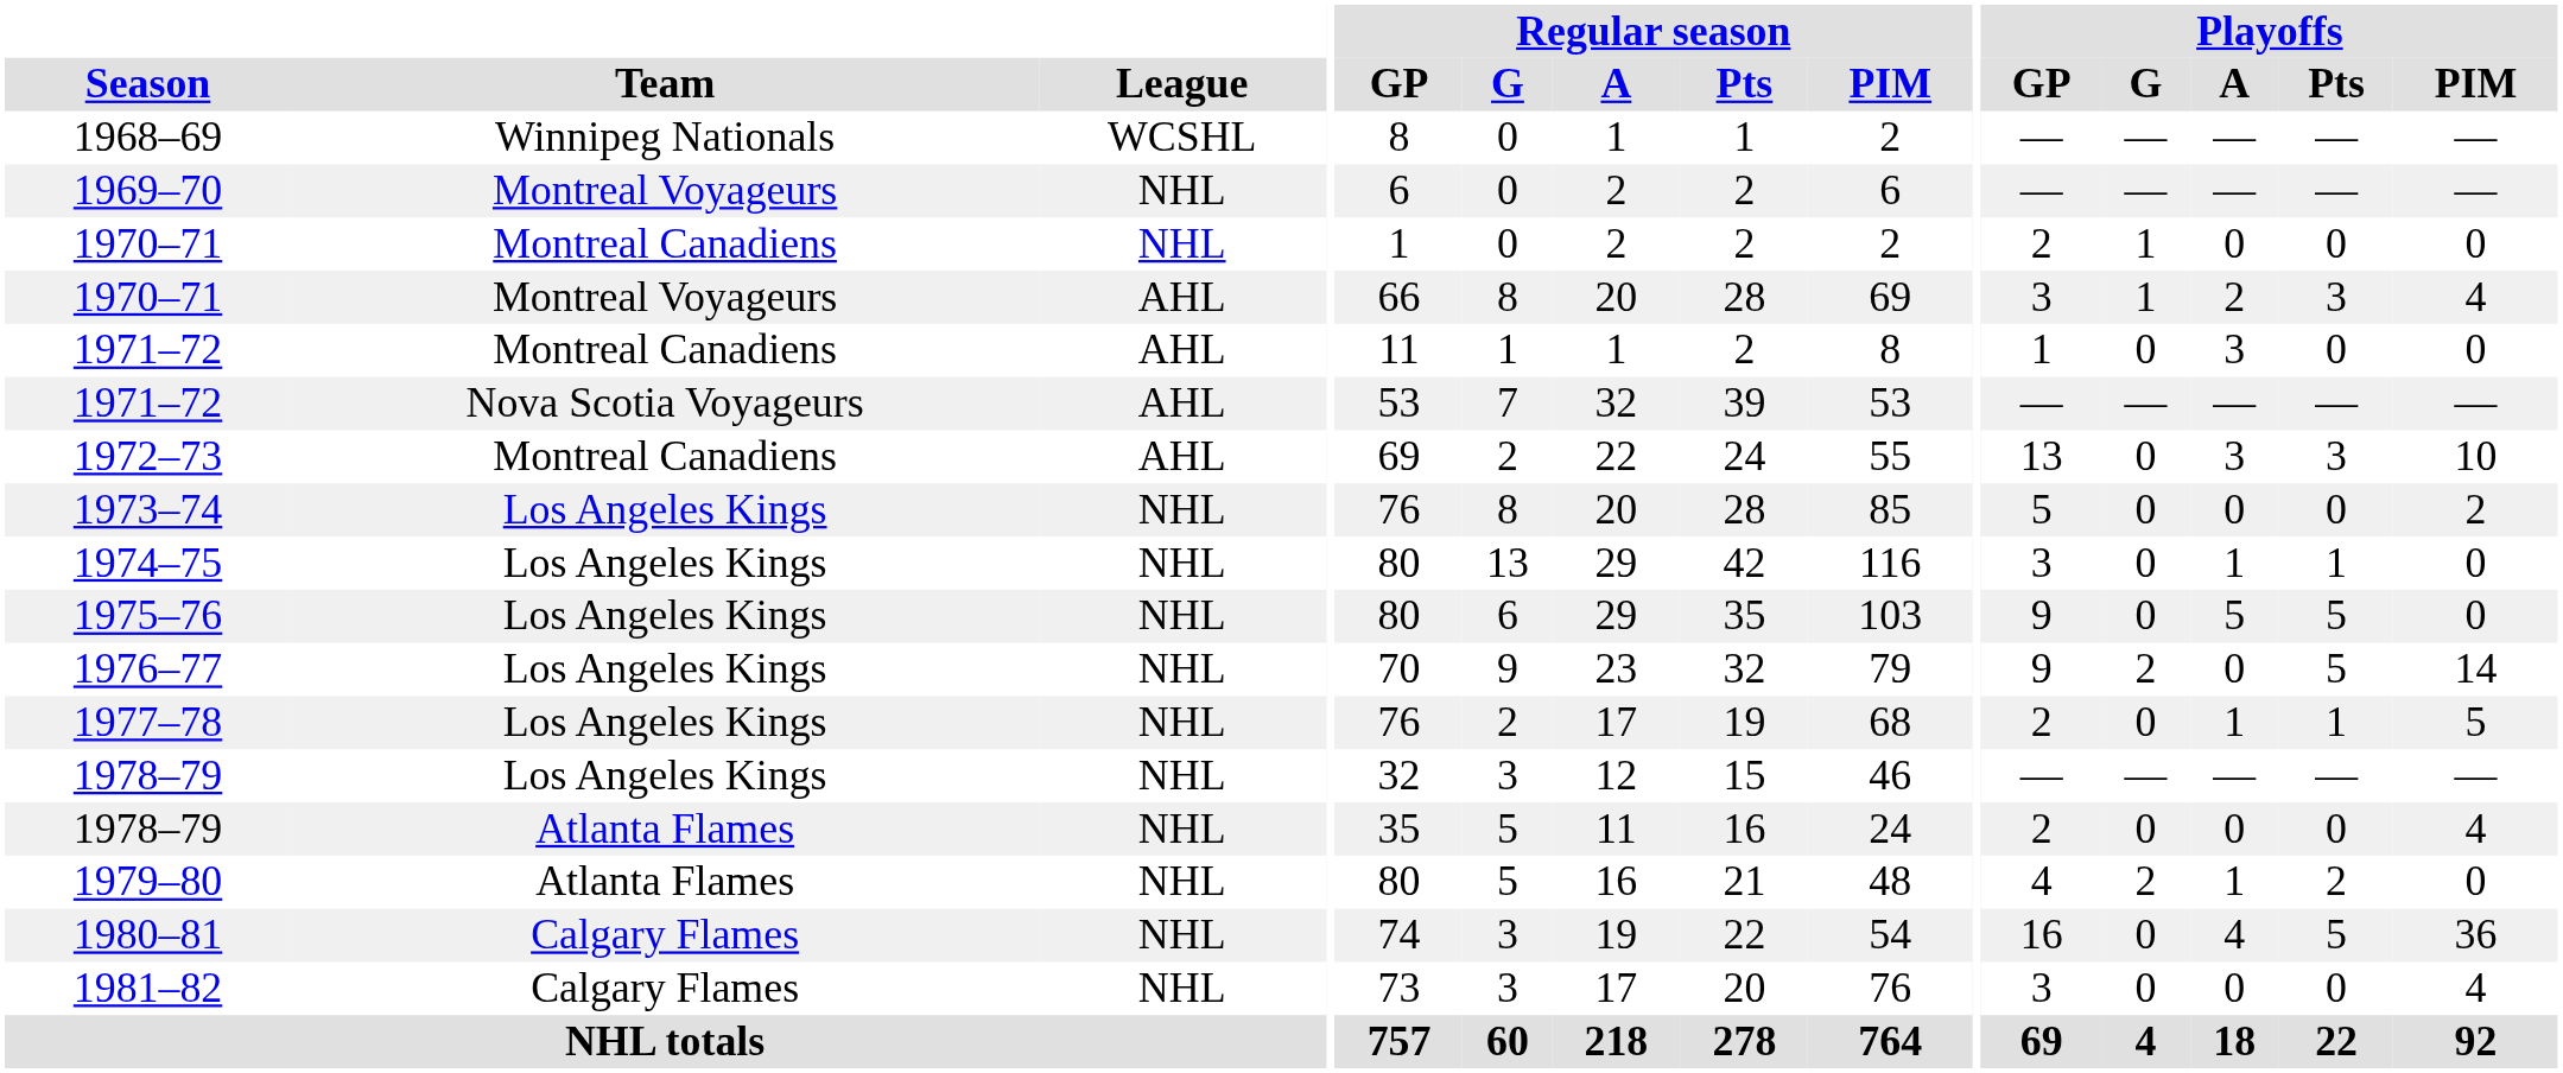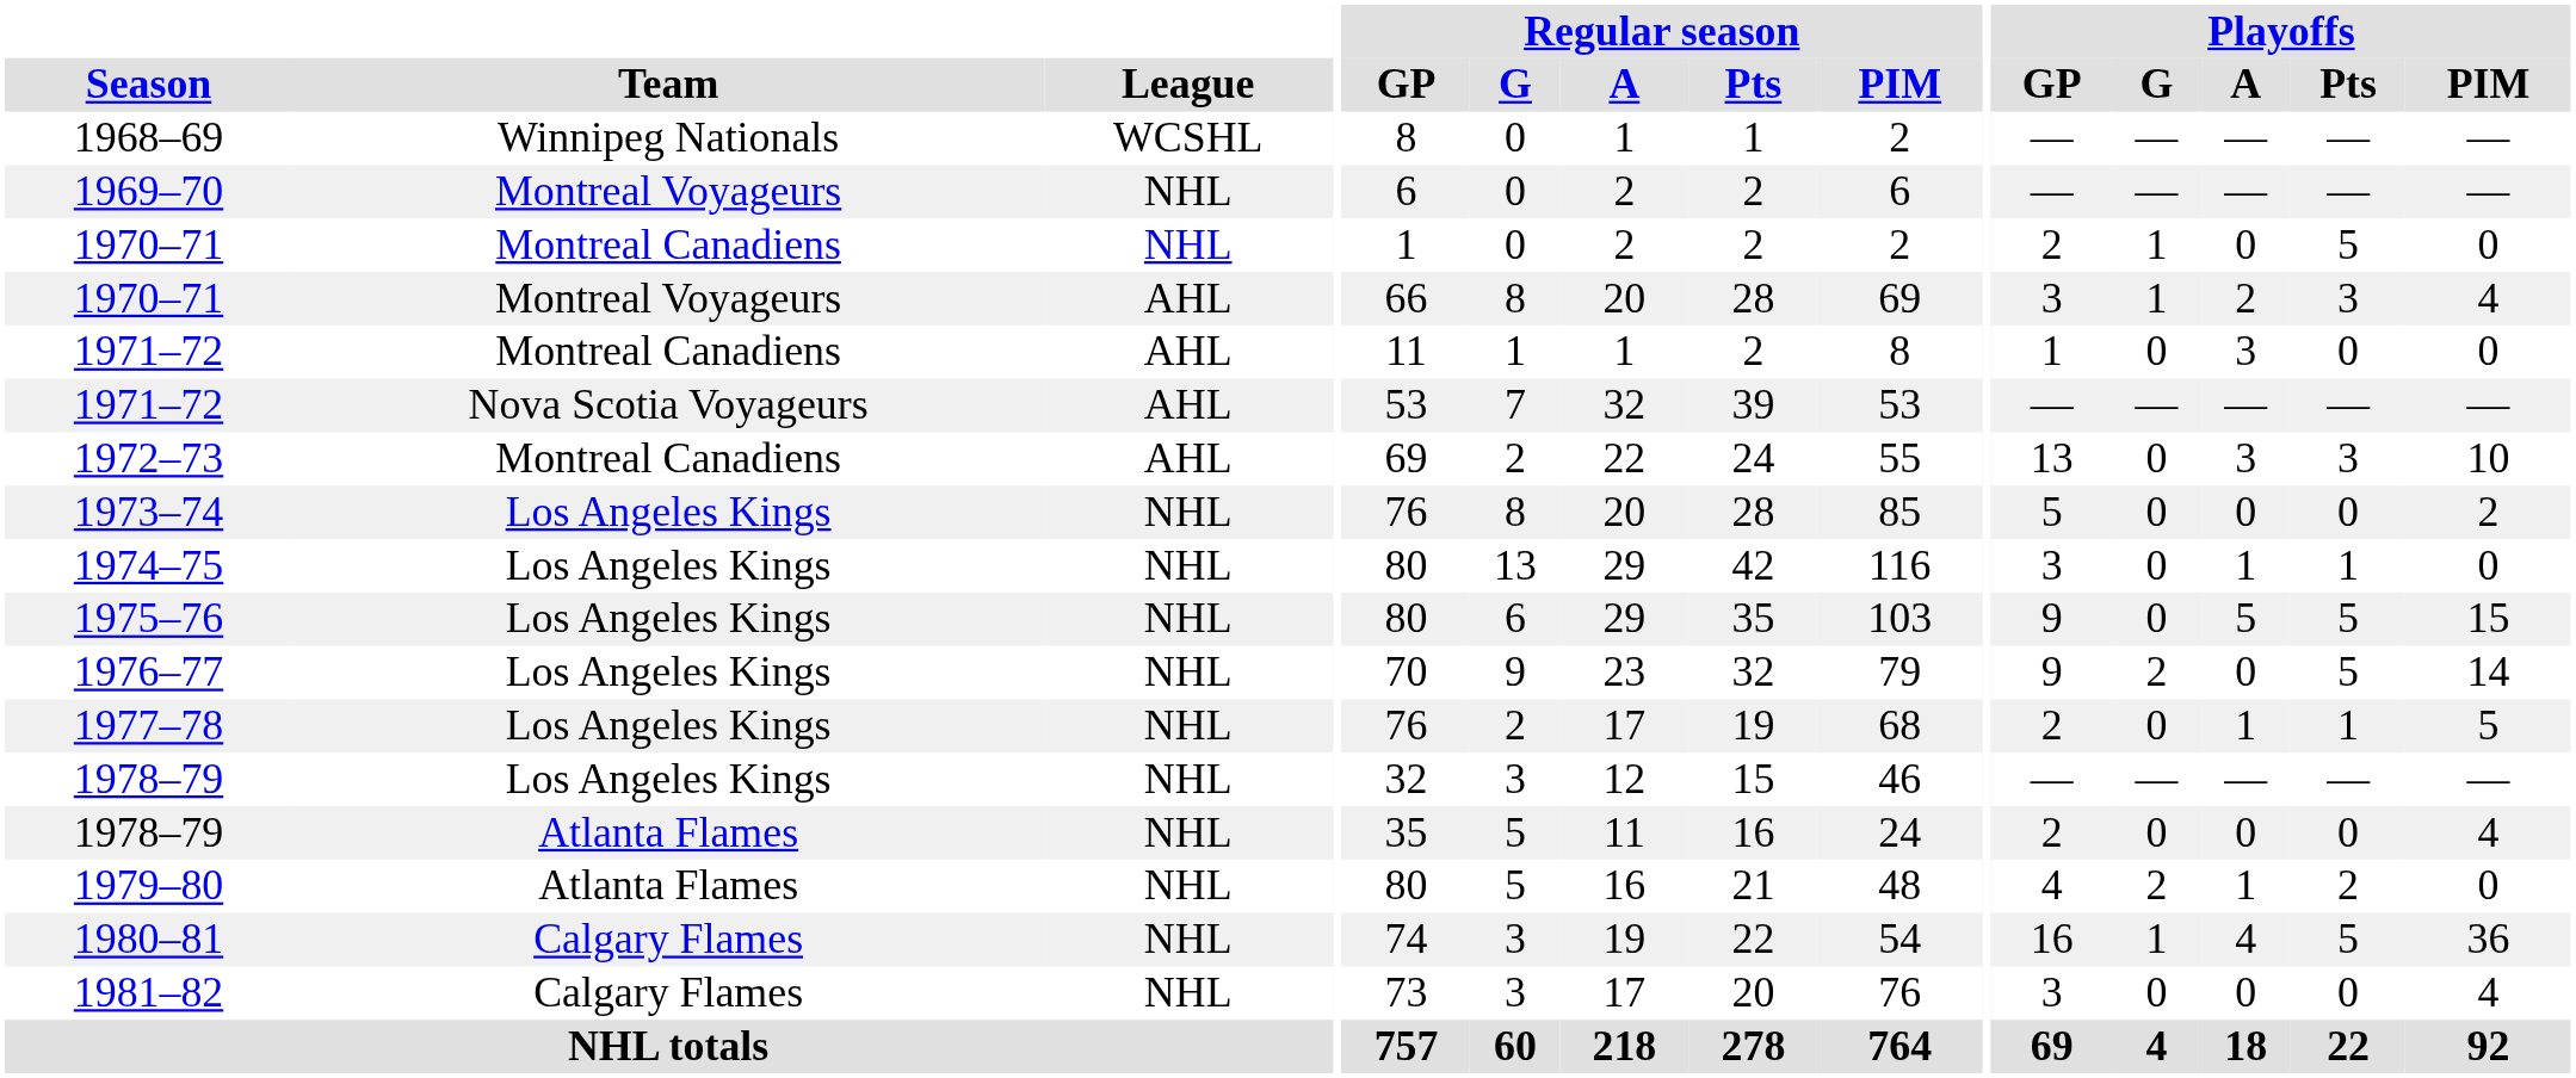1970–71 / Montreal Canadiens | Playoffs / Pts: 0 -> 5
1975–76 | Playoffs / PIM: 0 -> 15
1980–81 | Playoffs / G: 0 -> 1
